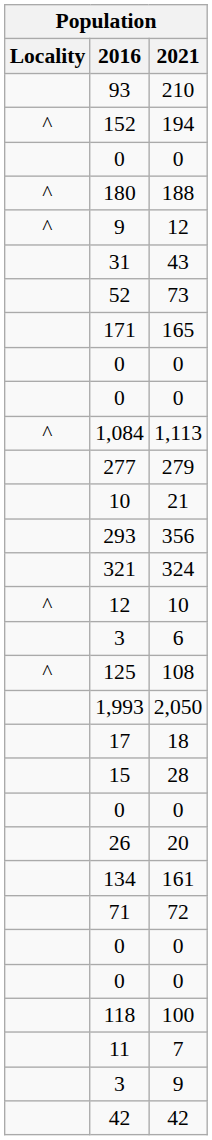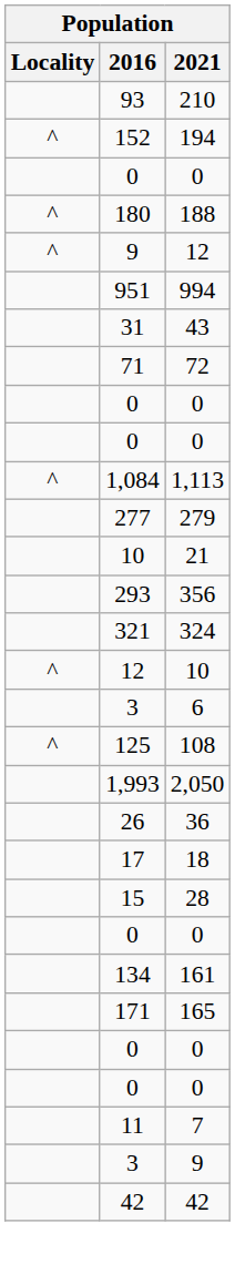+ row: 951 | 994
- row: 52 | 73
rows swapped: 72 <-> 165
+ row: 26 | 36
- row: 26 | 20
- row: 118 | 100
